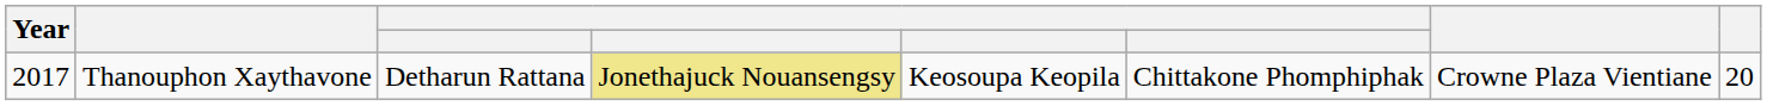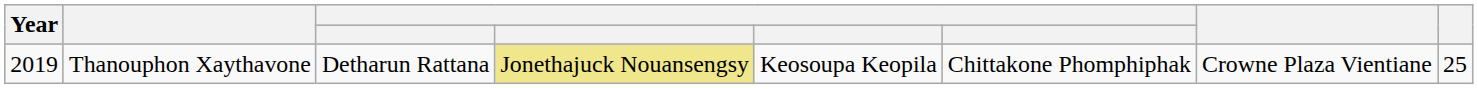Thanouphon Xaythavone | Year: 2017 -> 2019
Thanouphon Xaythavone | column 8: 20 -> 25
